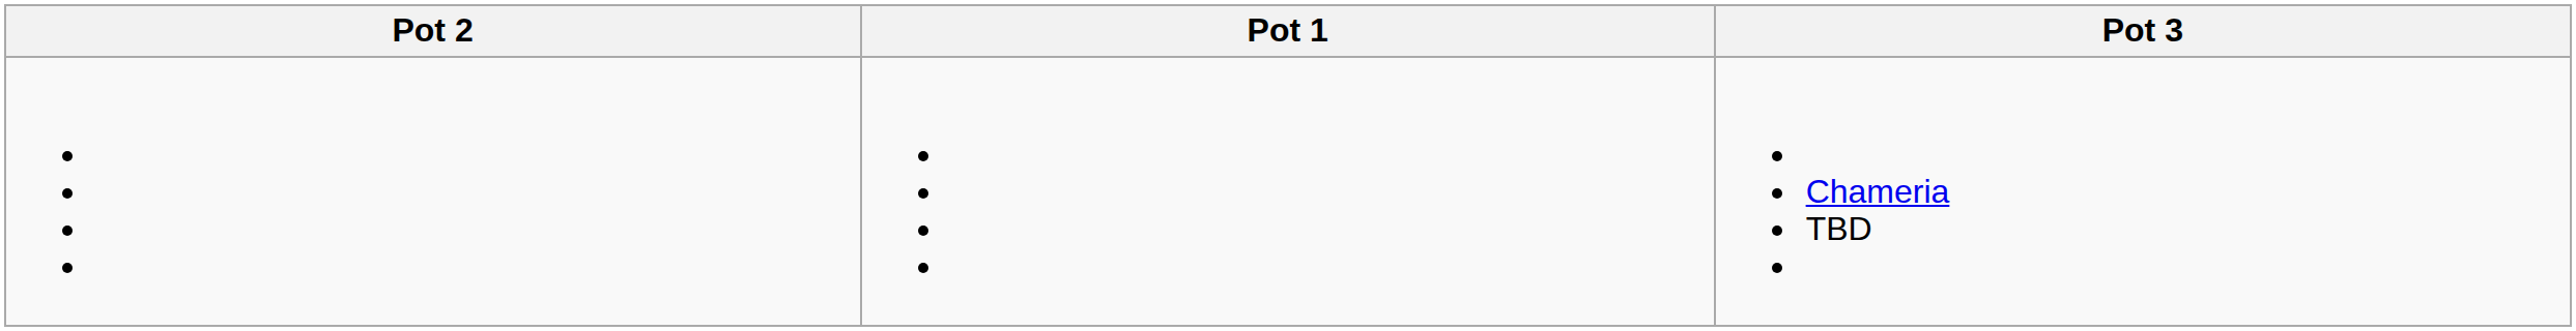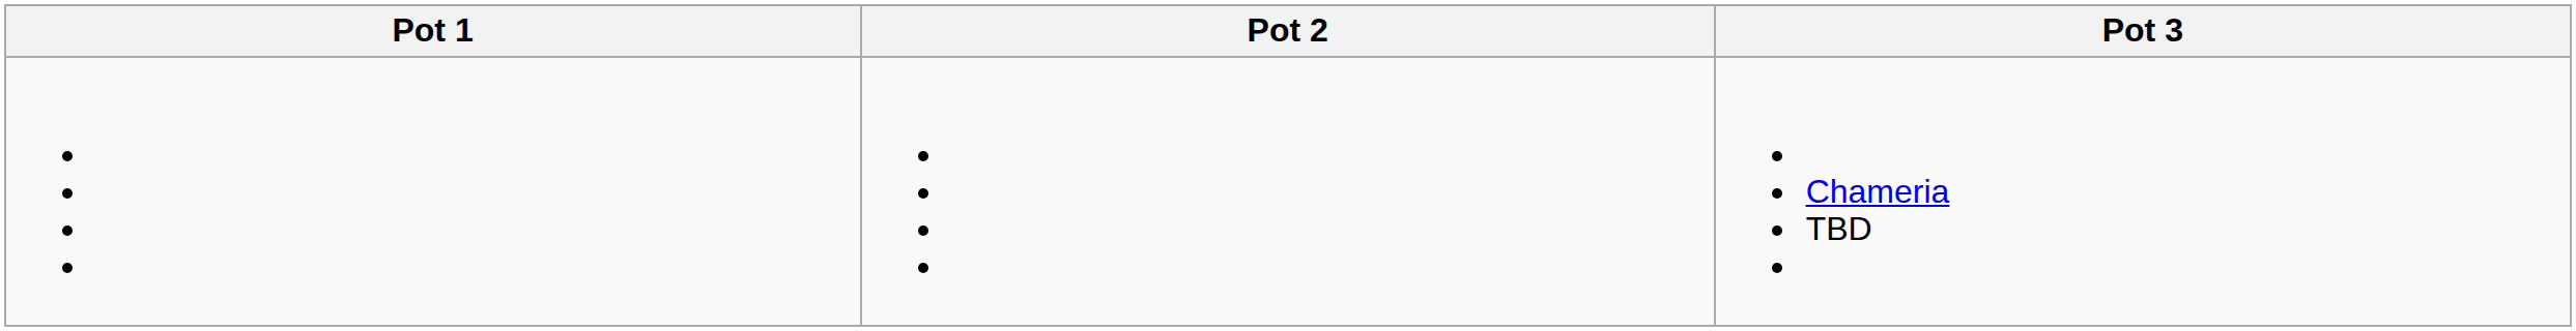columns swapped: Pot 1 <-> Pot 2
